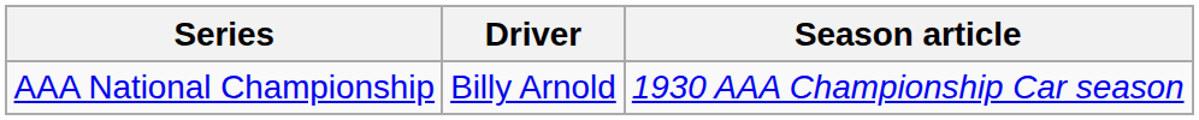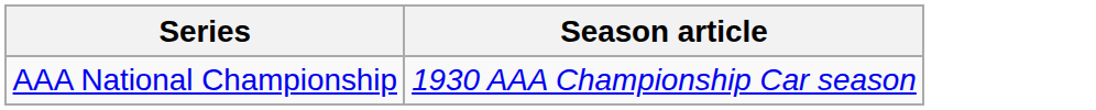- column: Driver | Billy Arnold
